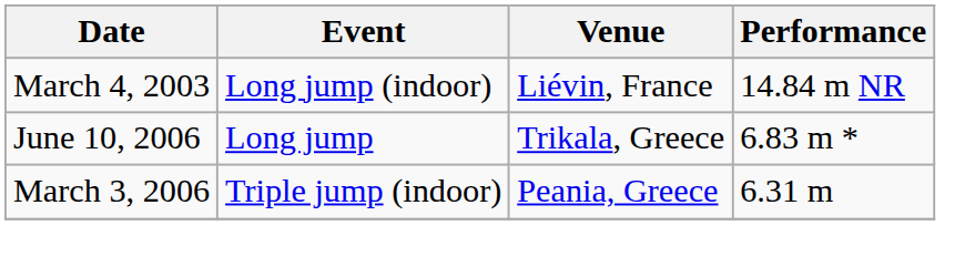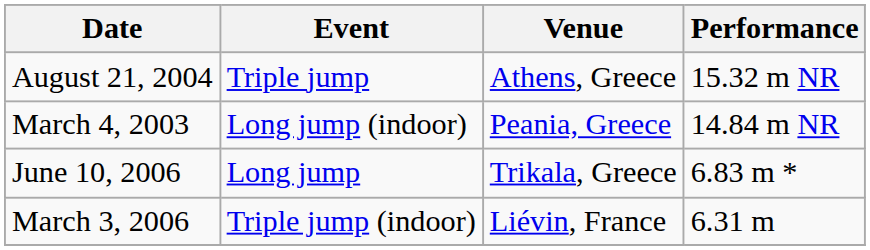+ row: August 21, 2004 | Triple jump | Athens, Greece | 15.32 m NR
March 4, 2003 | Venue: Liévin, France -> Peania, Greece
March 3, 2006 | Venue: Peania, Greece -> Liévin, France
